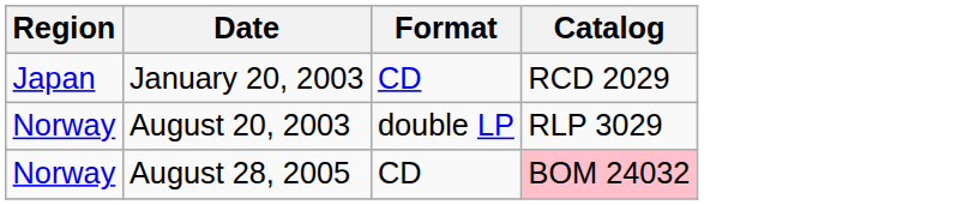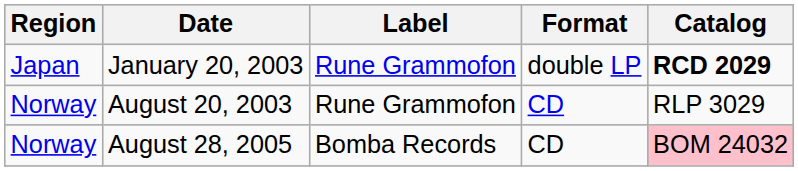+ column: Label | Rune Grammofon | Rune Grammofon | Bomba Records
January 20, 2003 | Format: CD -> double LP
January 20, 2003 | Catalog: normal -> bold
August 20, 2003 | Format: double LP -> CD
